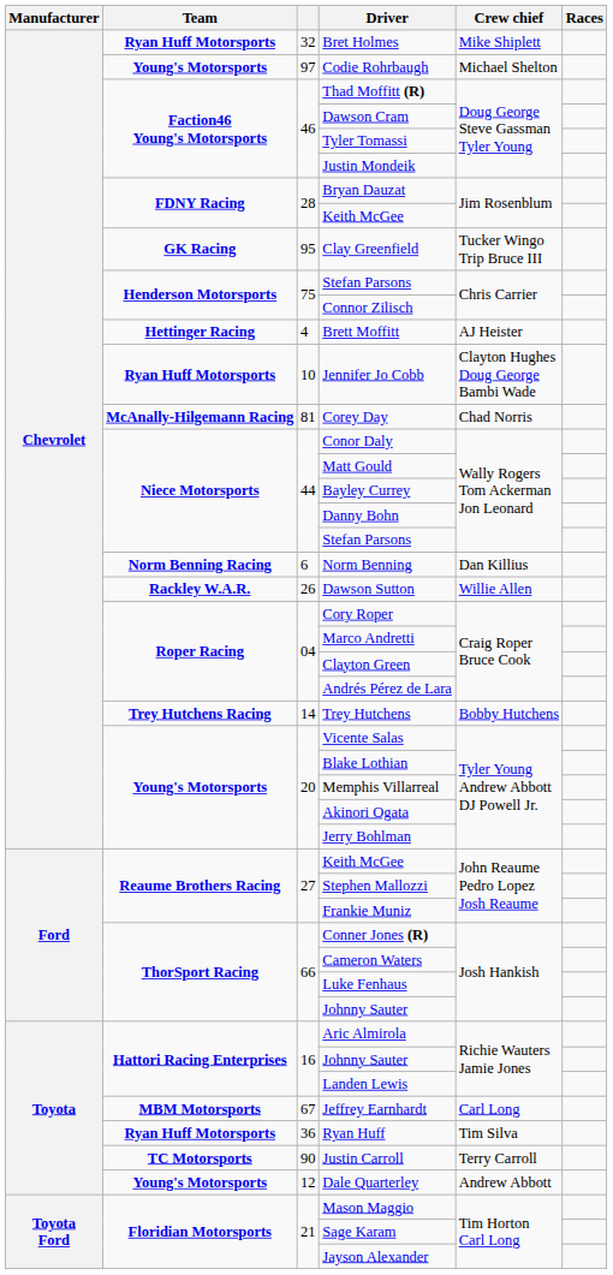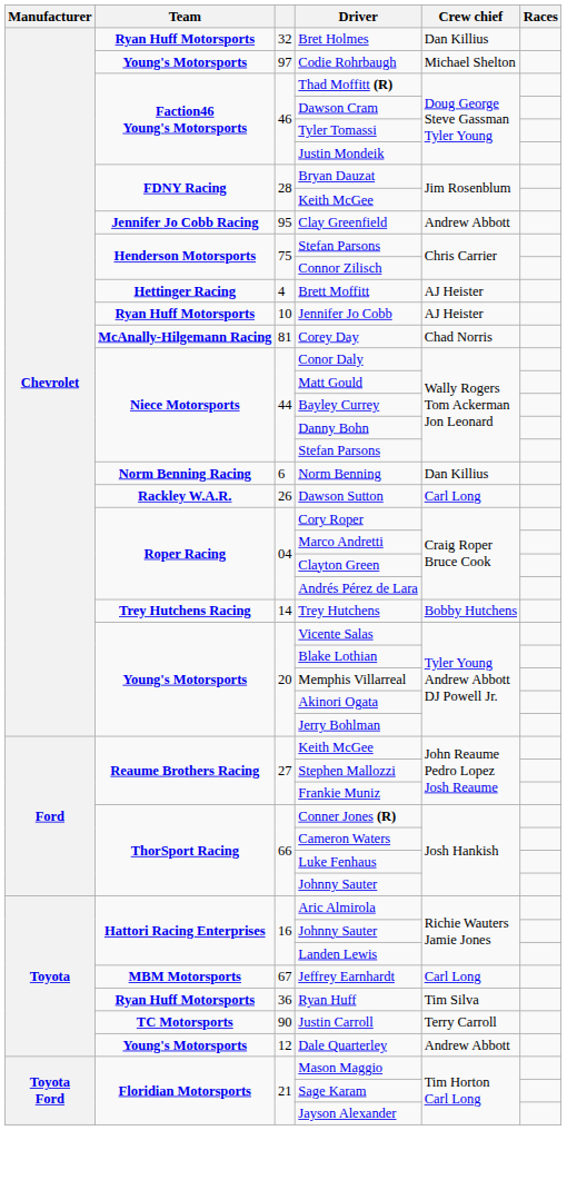Bret Holmes | Crew chief: Mike Shiplett -> Dan Killius
Clay Greenfield | Team: GK Racing -> Jennifer Jo Cobb Racing
Clay Greenfield | Crew chief: Tucker Wingo Trip Bruce III -> Andrew Abbott
Jennifer Jo Cobb | Crew chief: Clayton Hughes Doug George Bambi Wade -> AJ Heister
Dawson Sutton | Crew chief: Willie Allen -> Carl Long
